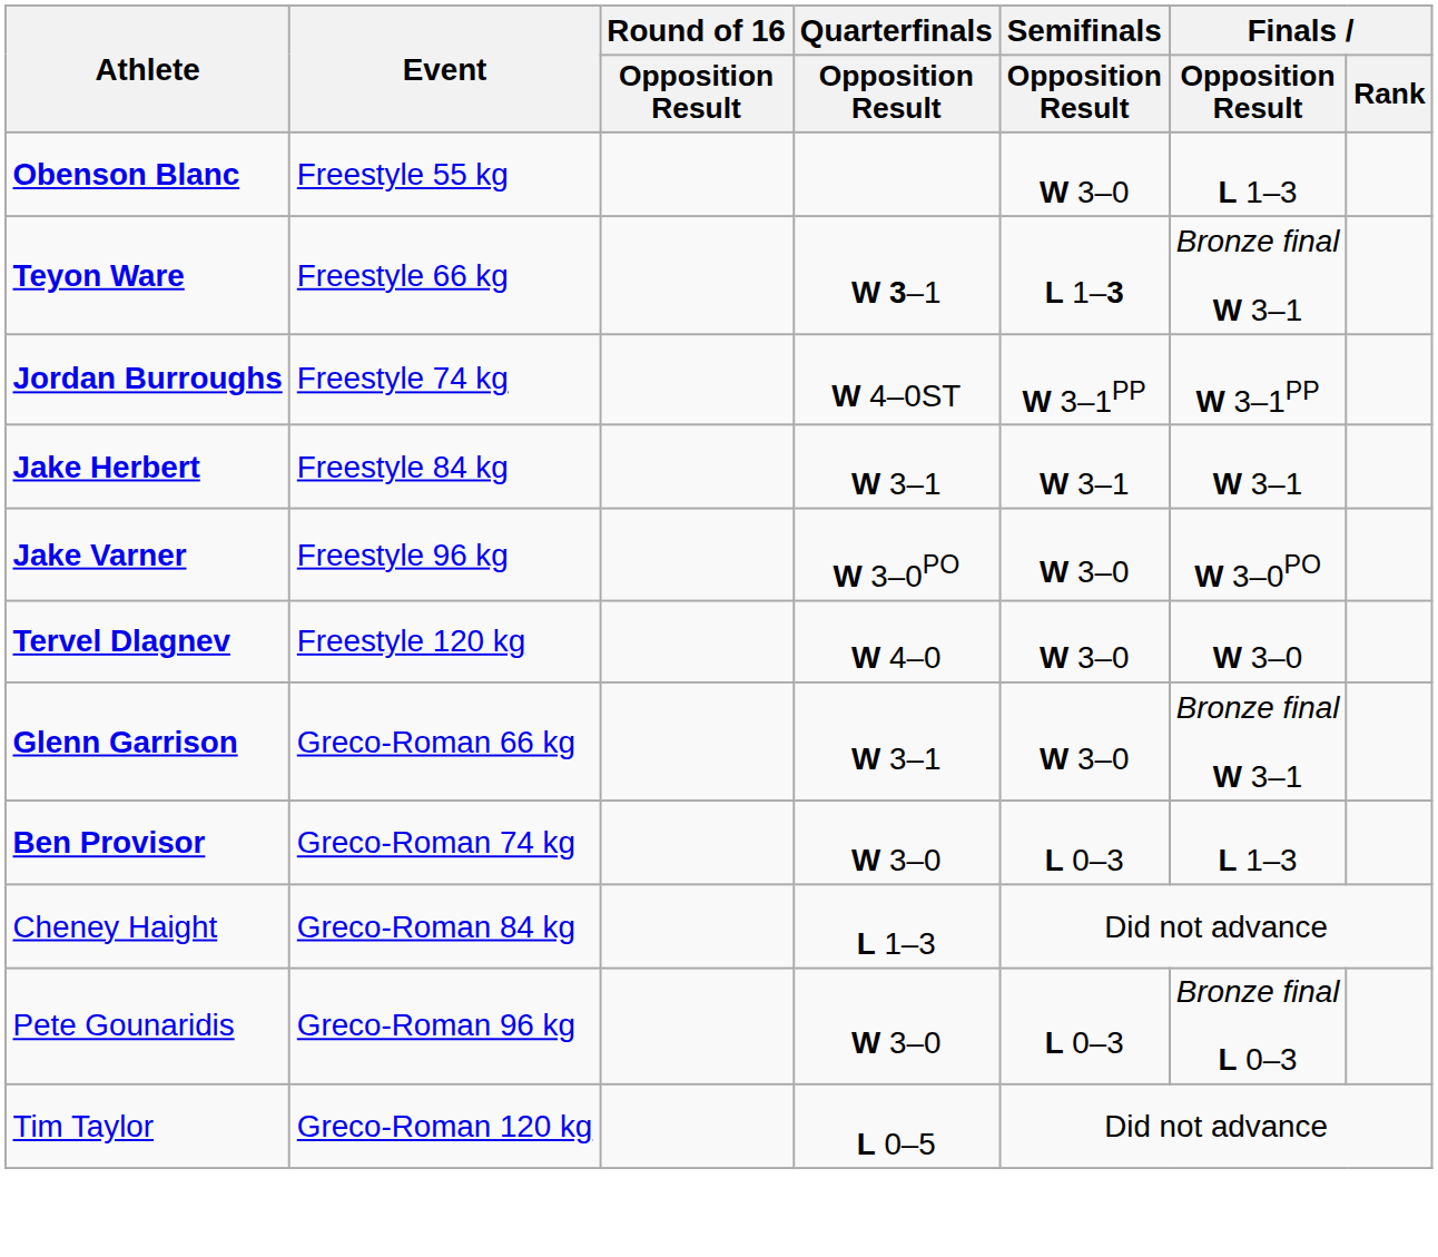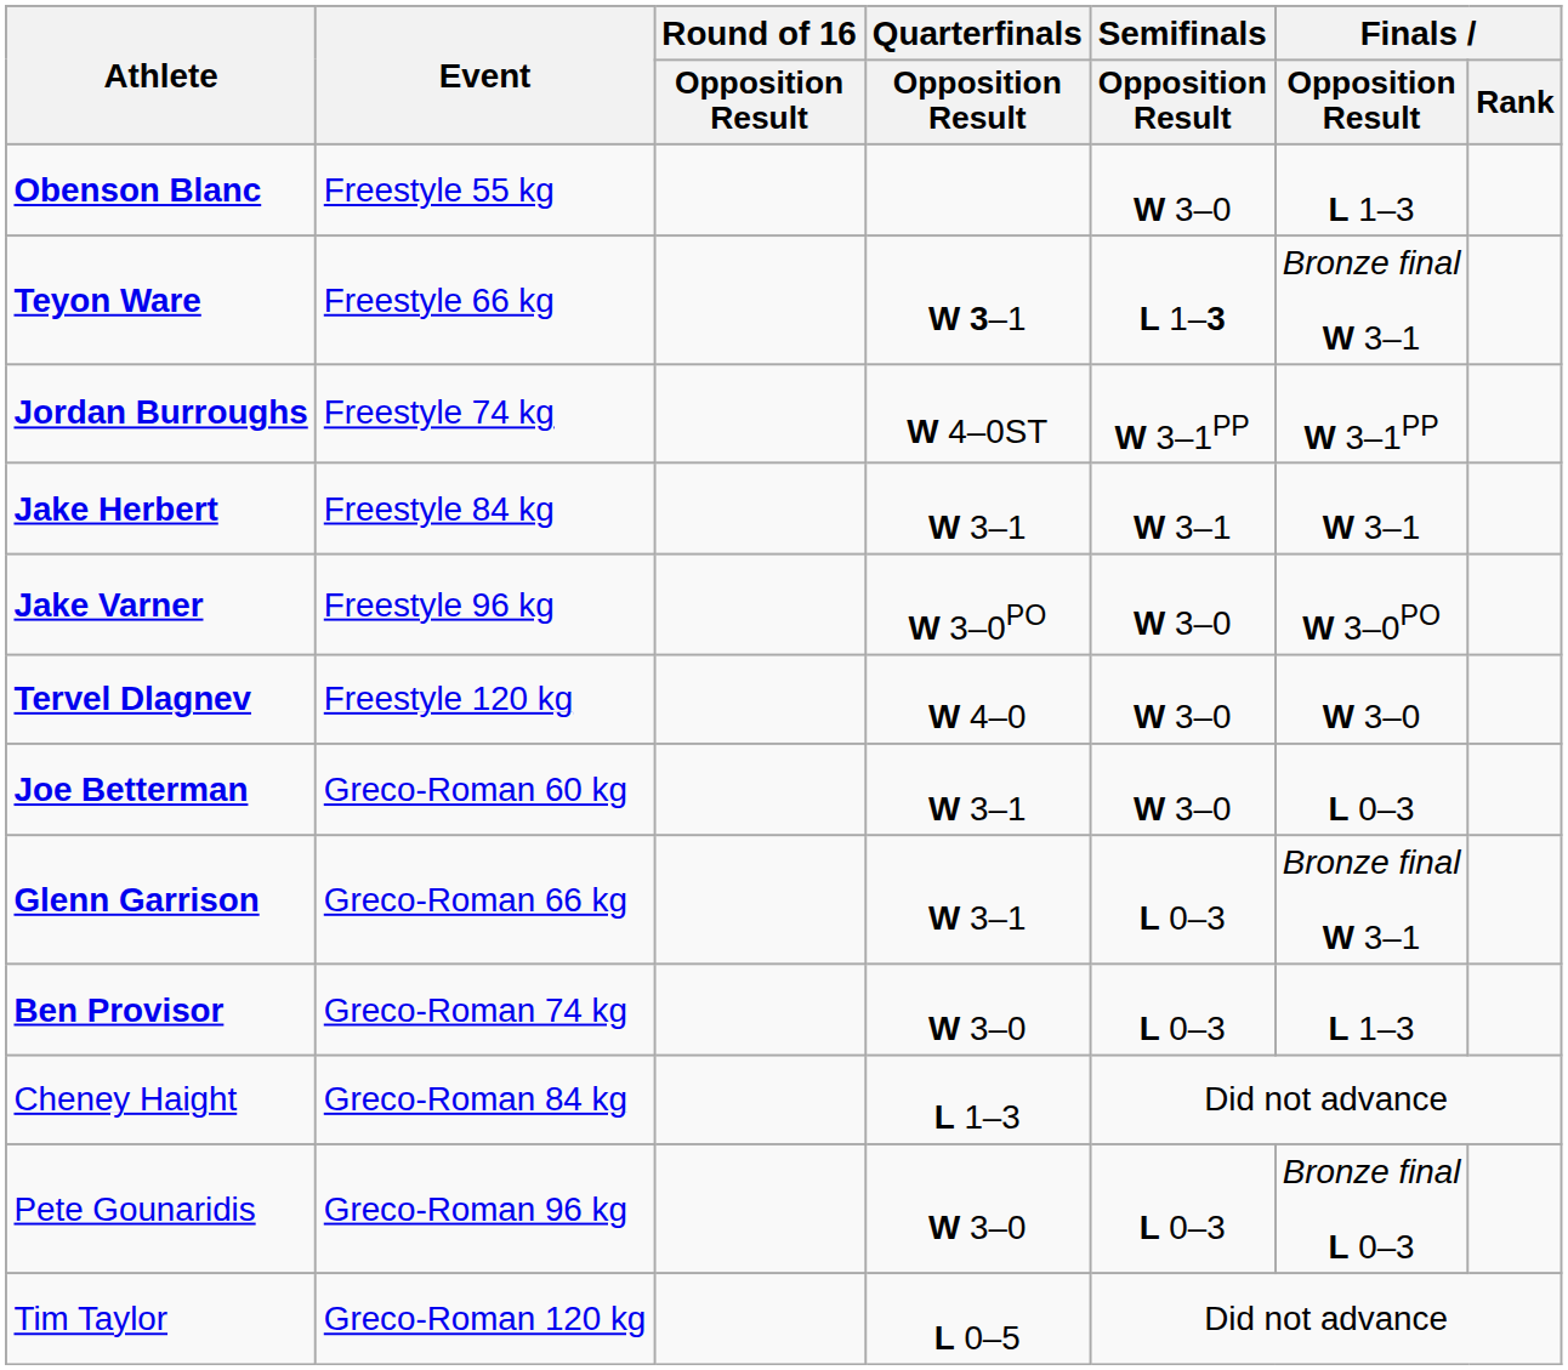+ row: Joe Betterman | Greco-Roman 60 kg | W 3–1 | W 3–0 | L 0–3
Glenn Garrison | Semifinals / Opposition Result: W 3–0 -> L 0–3
